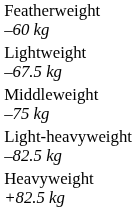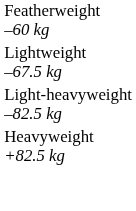- row: Middleweight –75 kg
